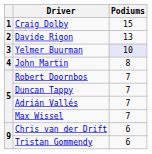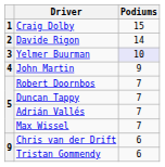Davide Rigon | Podiums: 13 -> 14
John Martin | Podiums: 8 -> 9
